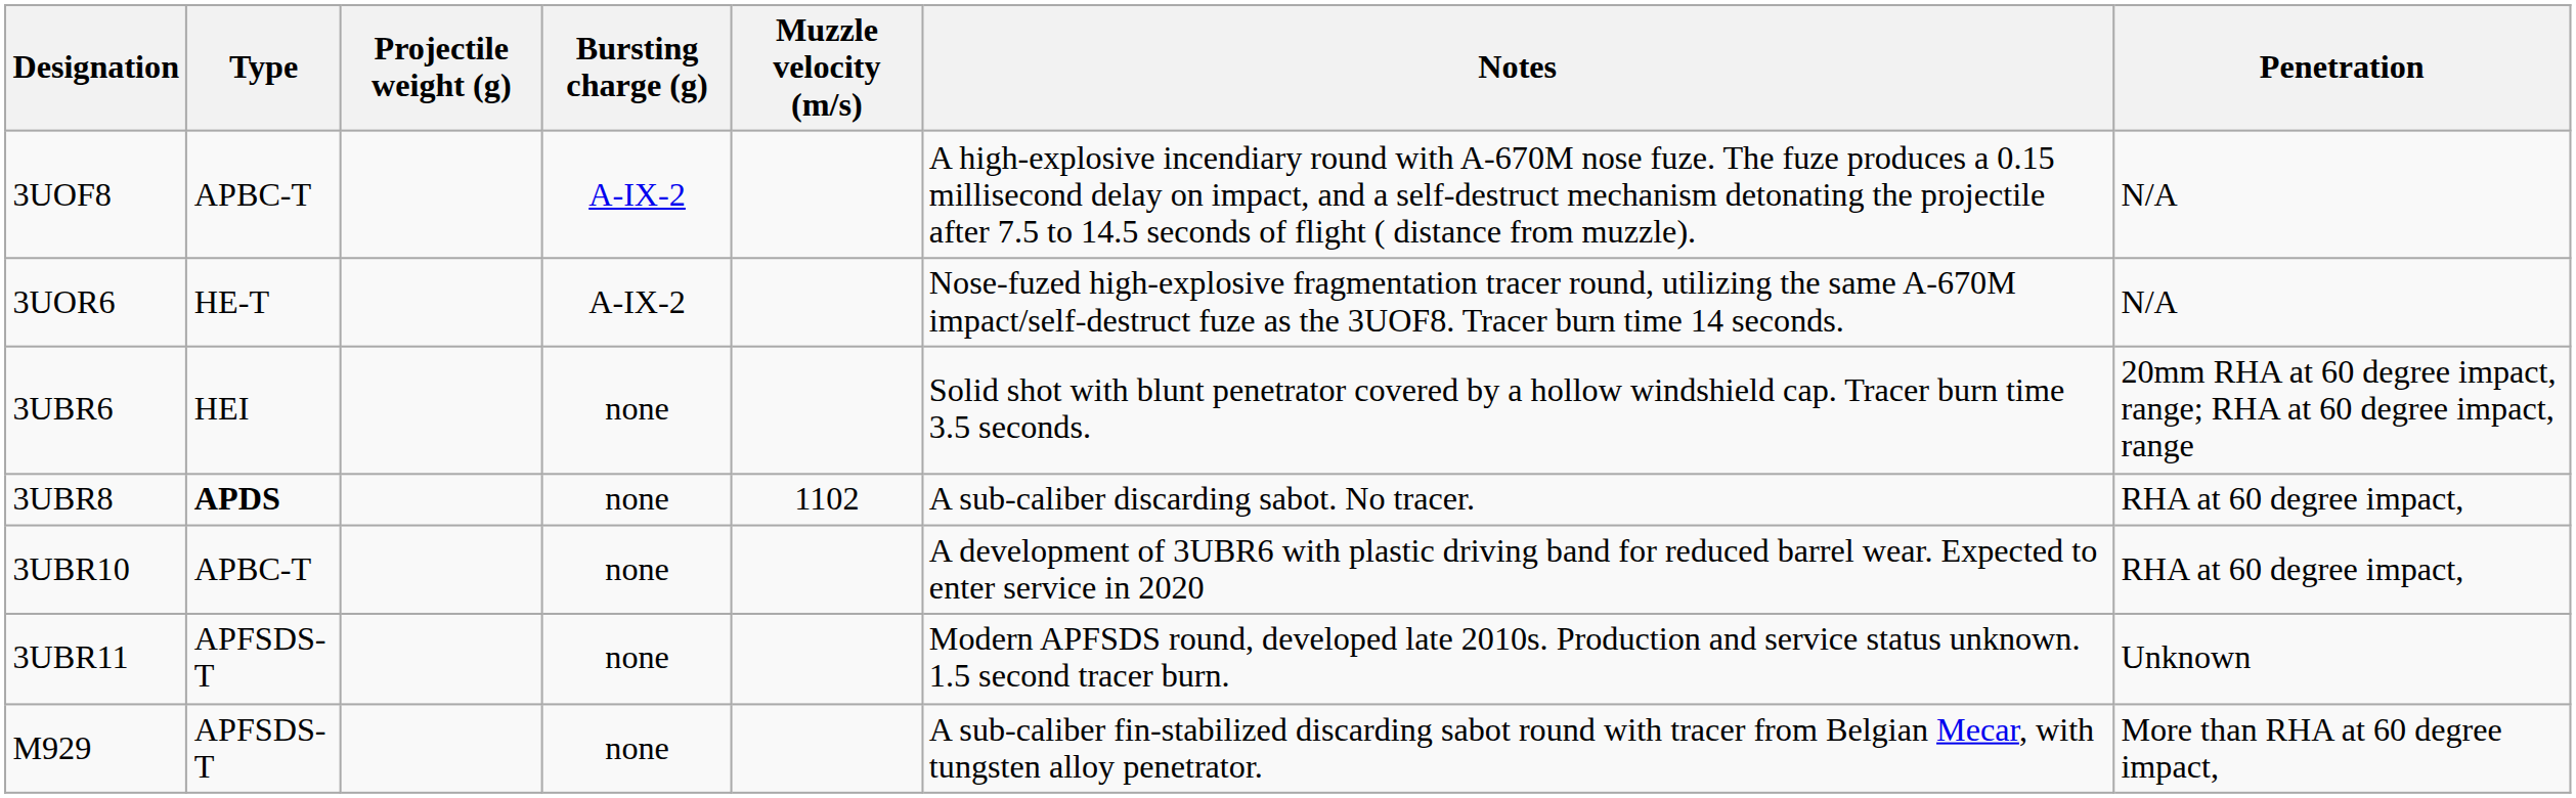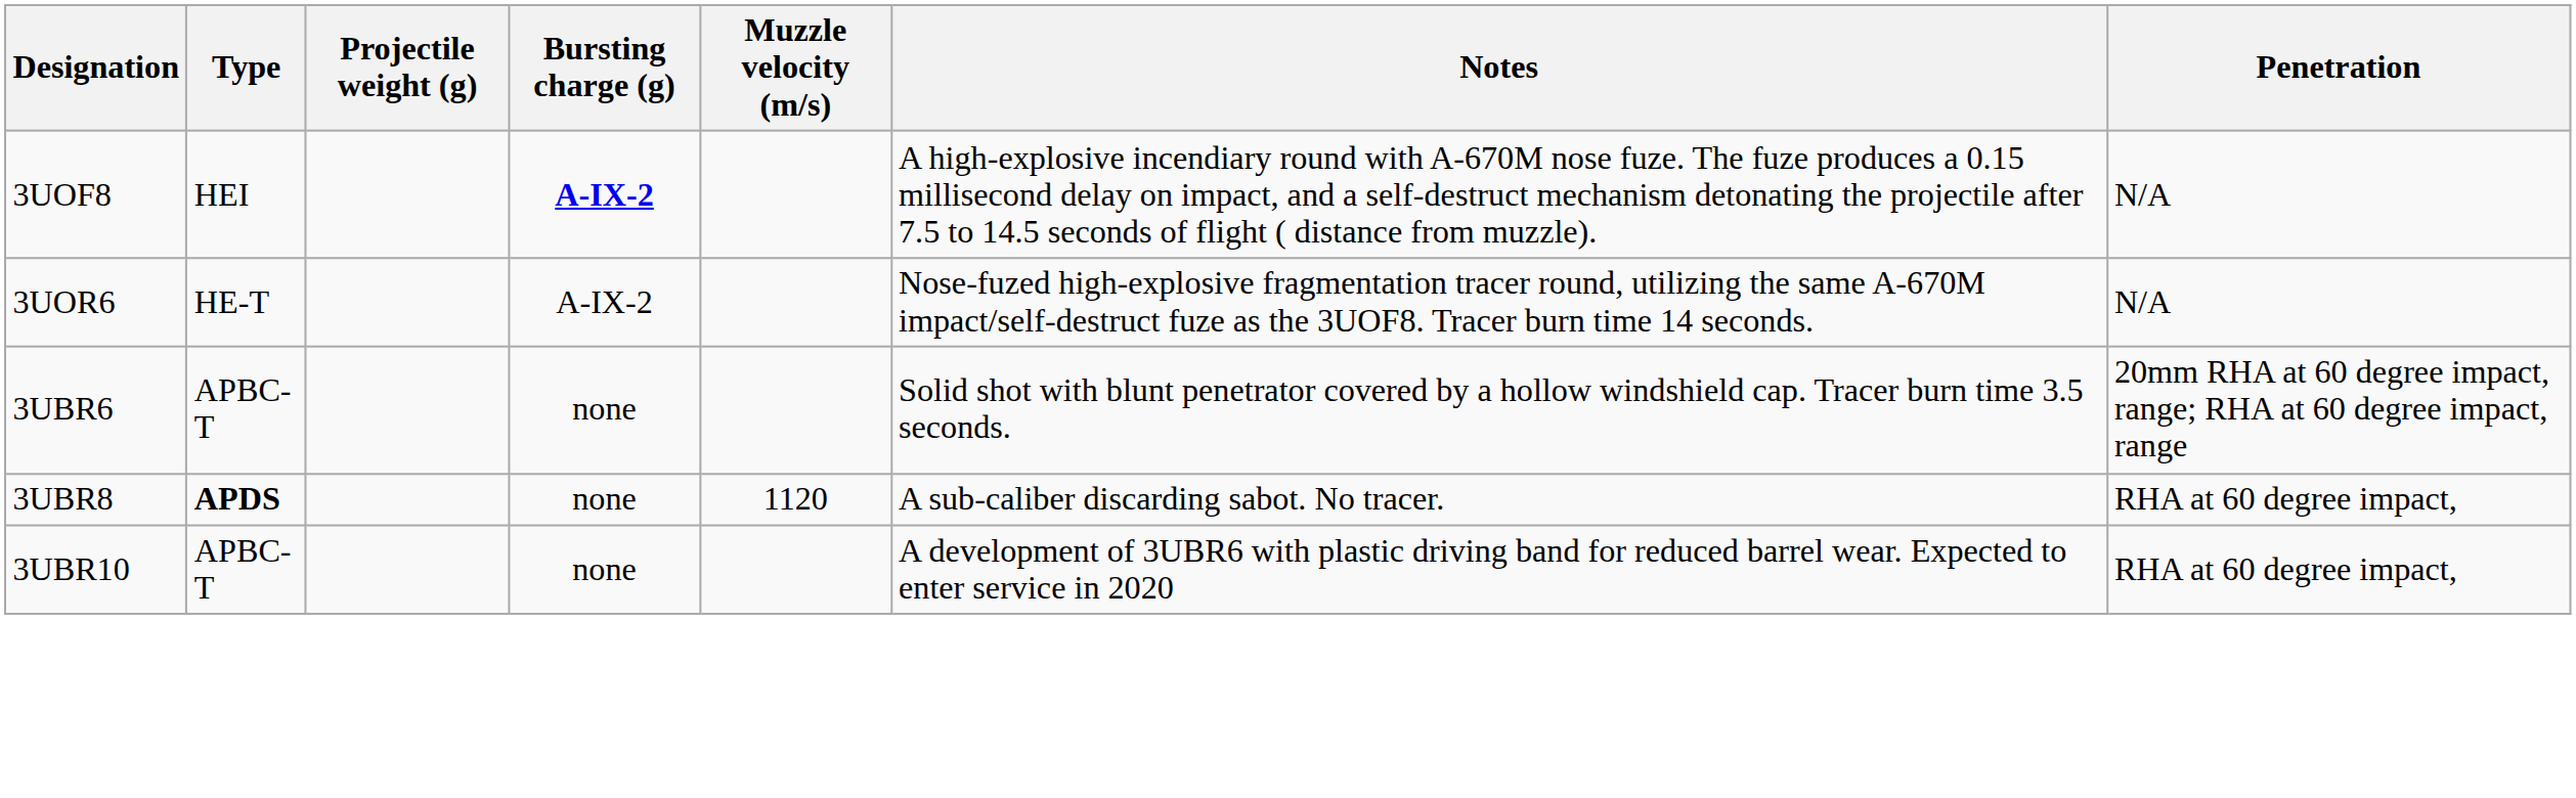3UOF8 | Type: APBC-T -> HEI
3UOF8 | Bursting charge (g): normal -> bold
3UBR6 | Type: HEI -> APBC-T
3UBR8 | Muzzle velocity (m/s): 1102 -> 1120
- row: 3UBR11 | APFSDS-T | none | Modern APFSDS round, developed late 2010s. Production and service status unknown. 1.5 second tracer burn. | Unknown
- row: M929 | APFSDS-T | none | A sub-caliber fin-stabilized discarding sabot round with tracer from Belgian Mecar, with tungsten alloy penetrator. | More than RHA at 60 degree impact,
